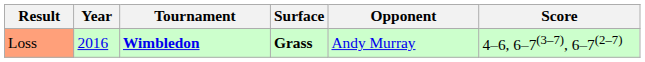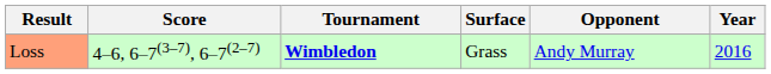columns swapped: Year <-> Score
Loss | Surface: bold -> normal
